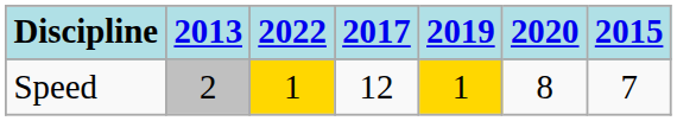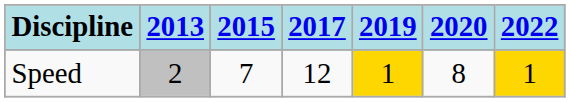columns swapped: 2015 <-> 2022
